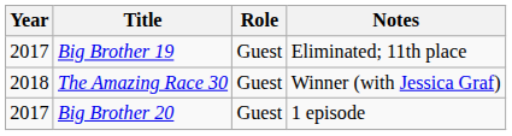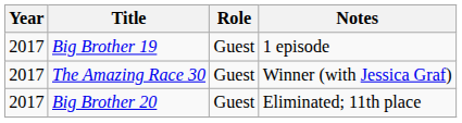Big Brother 19 | Notes: Eliminated; 11th place -> 1 episode
The Amazing Race 30 | Year: 2018 -> 2017
Big Brother 20 | Notes: 1 episode -> Eliminated; 11th place
